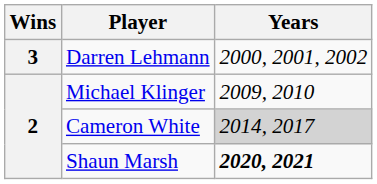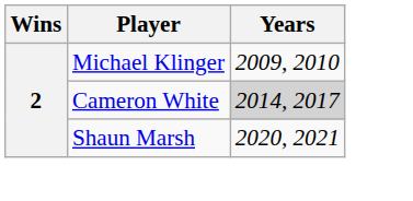- row: 3 | Darren Lehmann | 2000, 2001, 2002
Shaun Marsh | Years: bold -> normal
